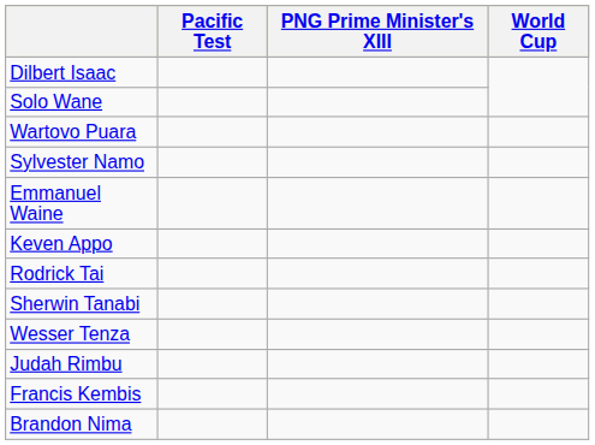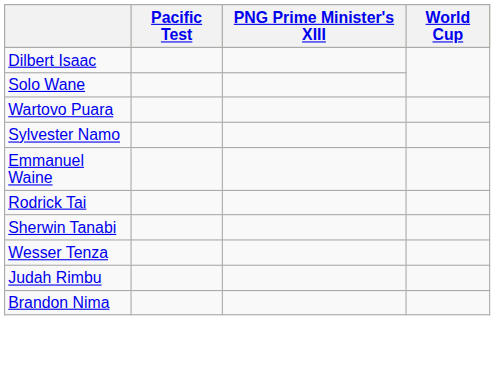- row: Keven Appo
- row: Francis Kembis
